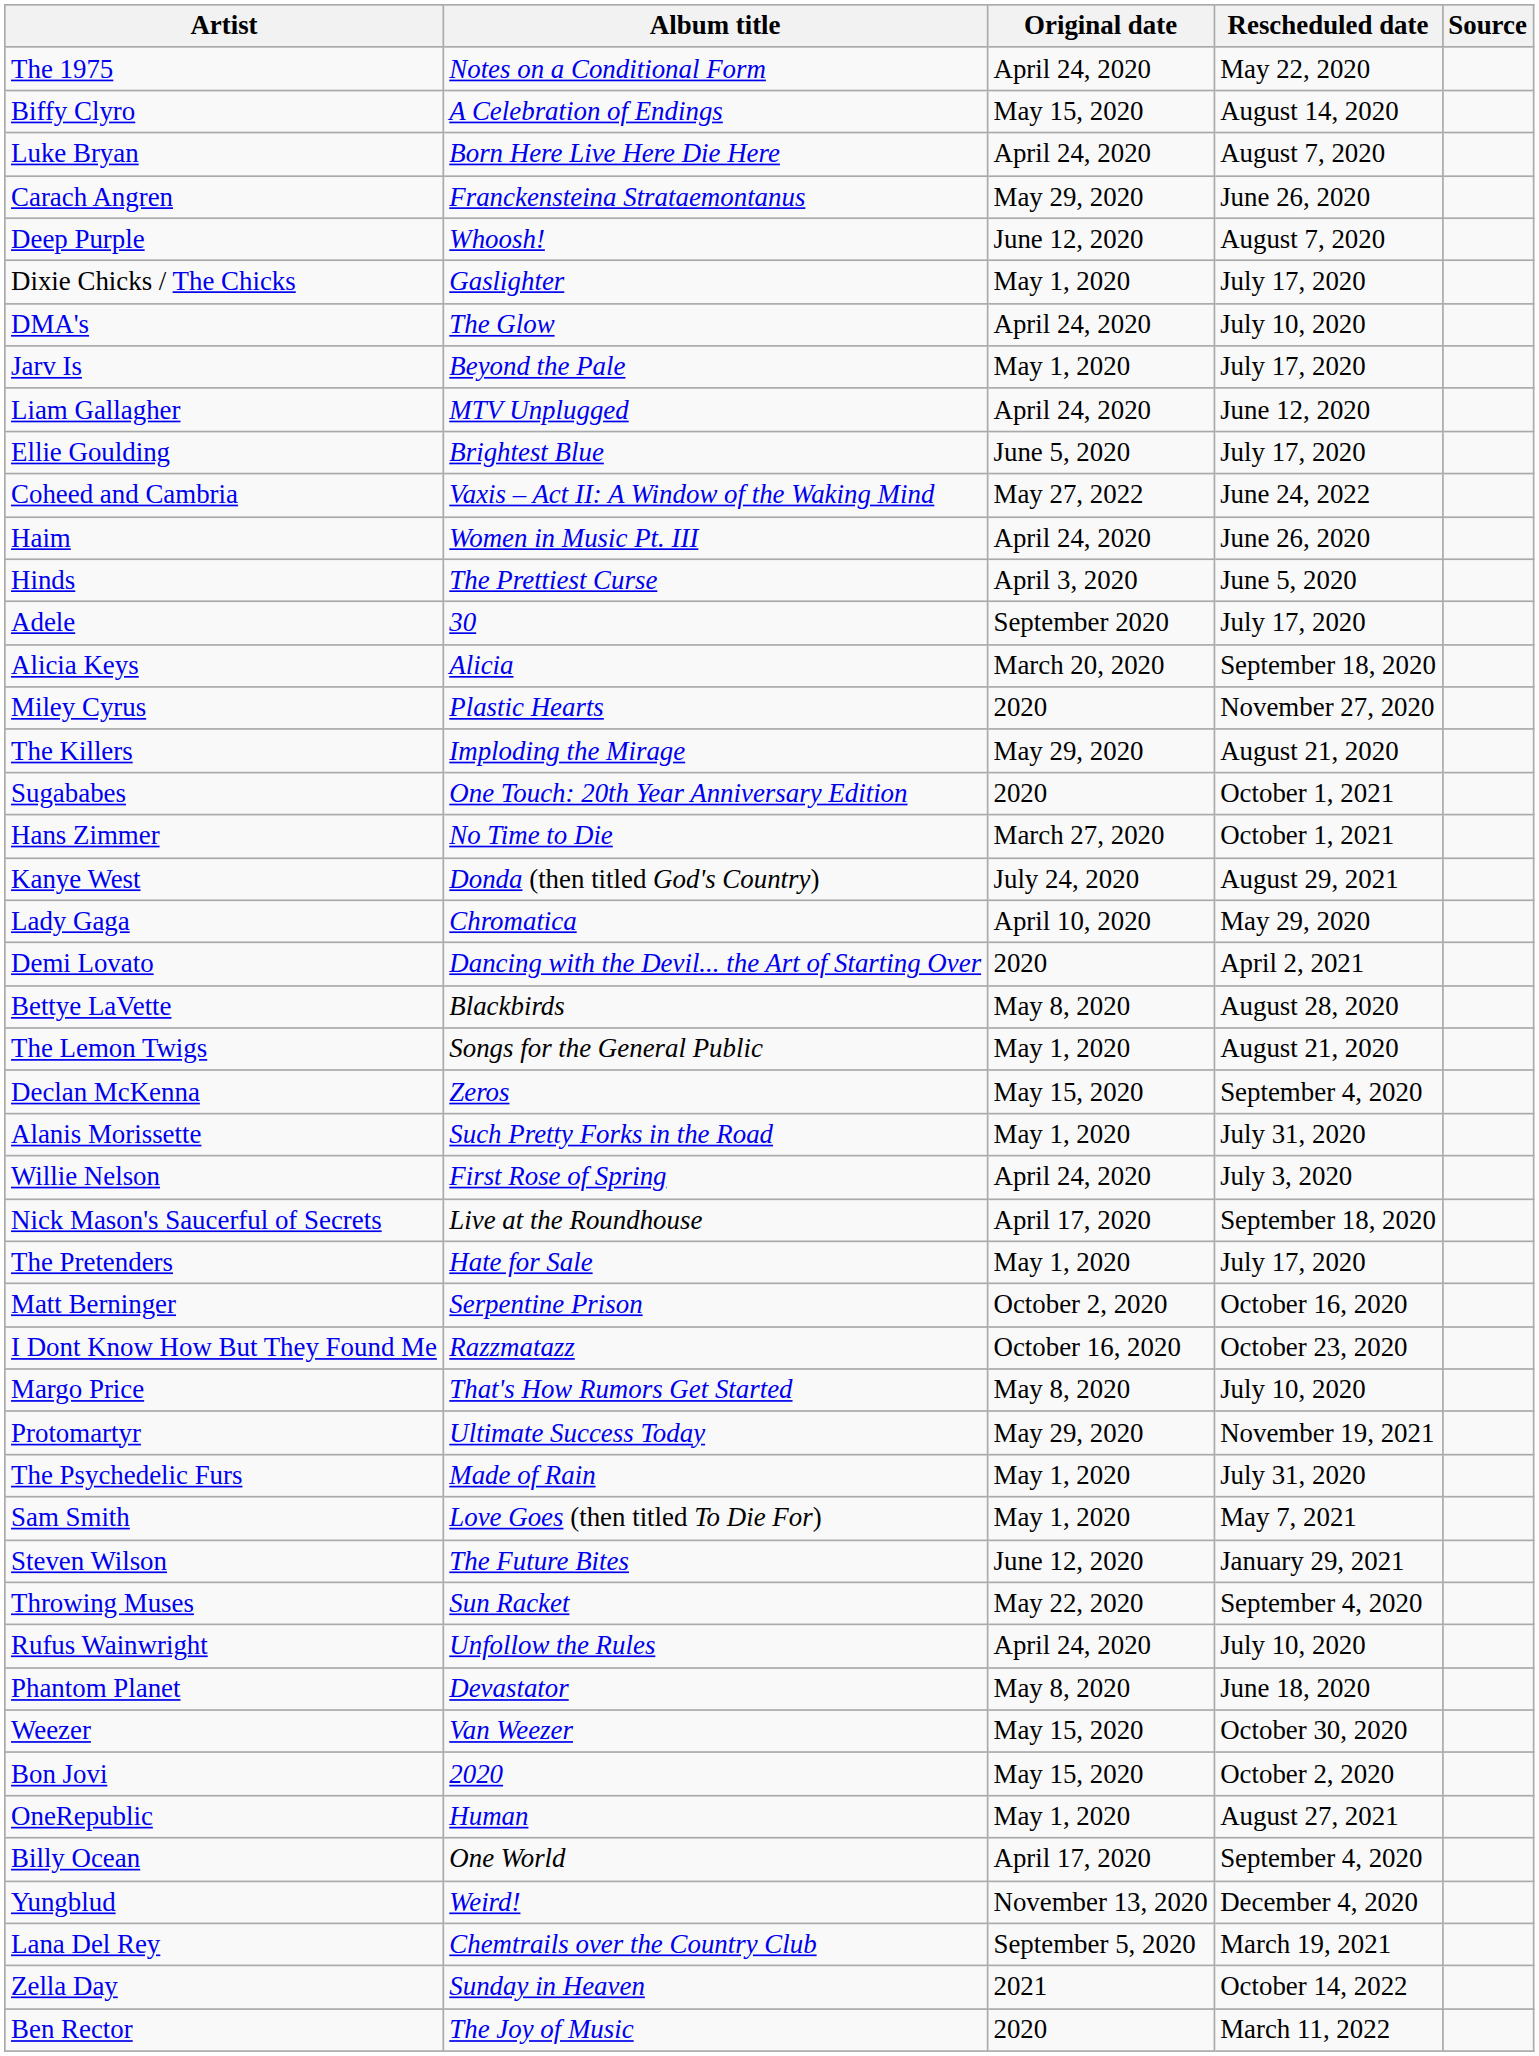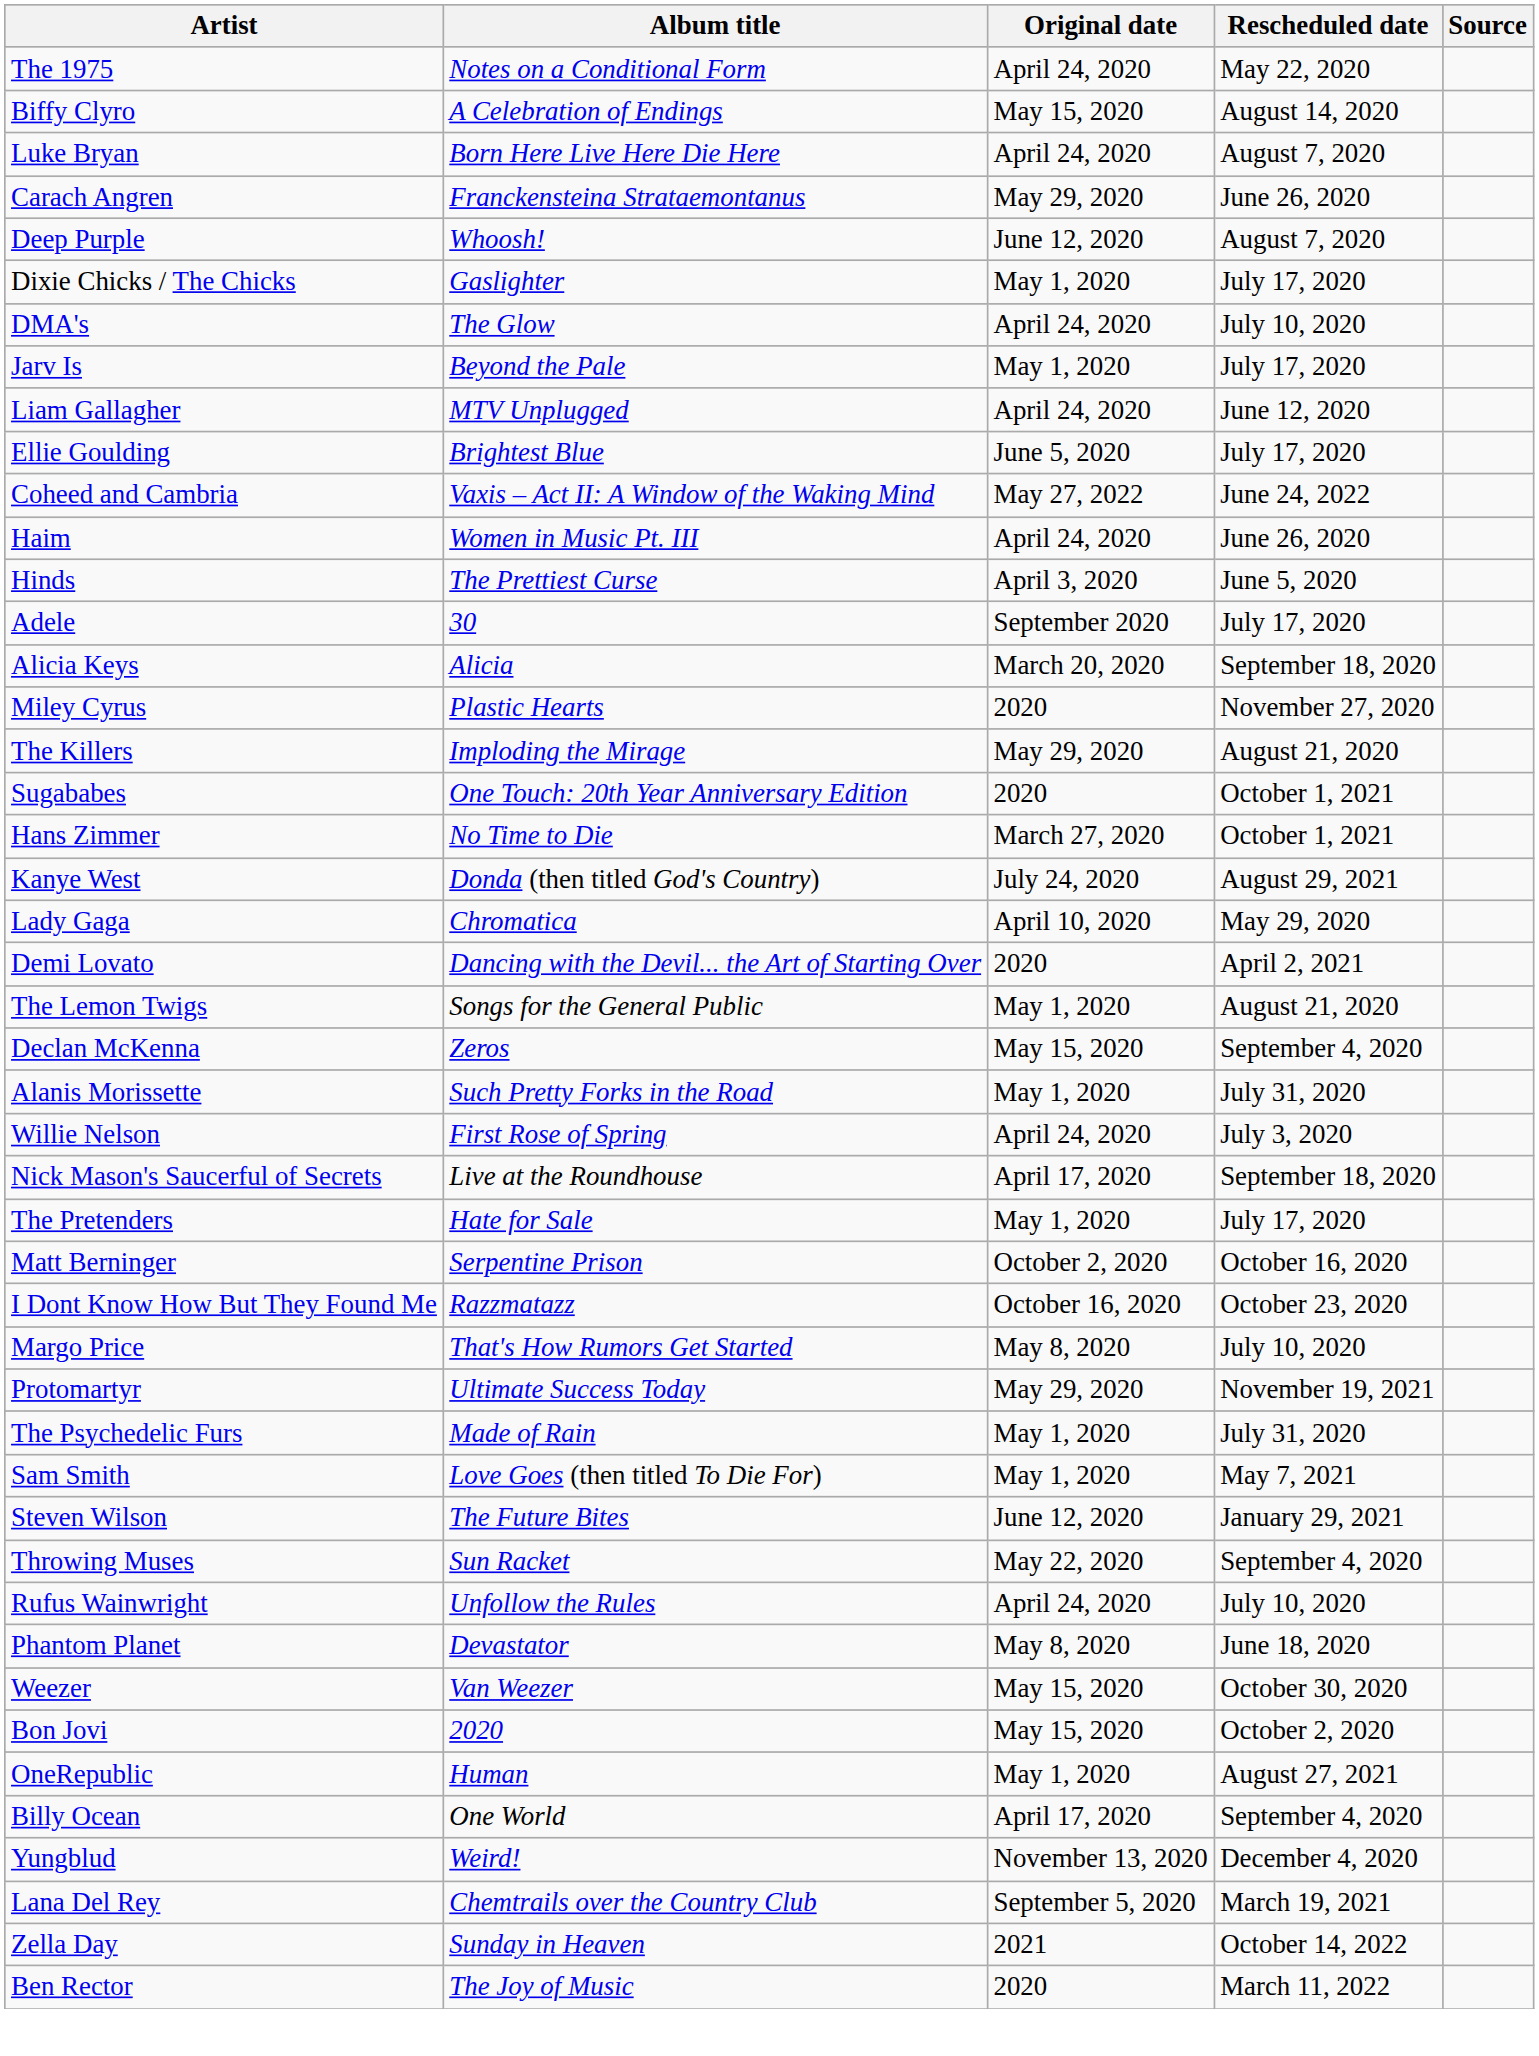- row: Bettye LaVette | Blackbirds | May 8, 2020 | August 28, 2020
